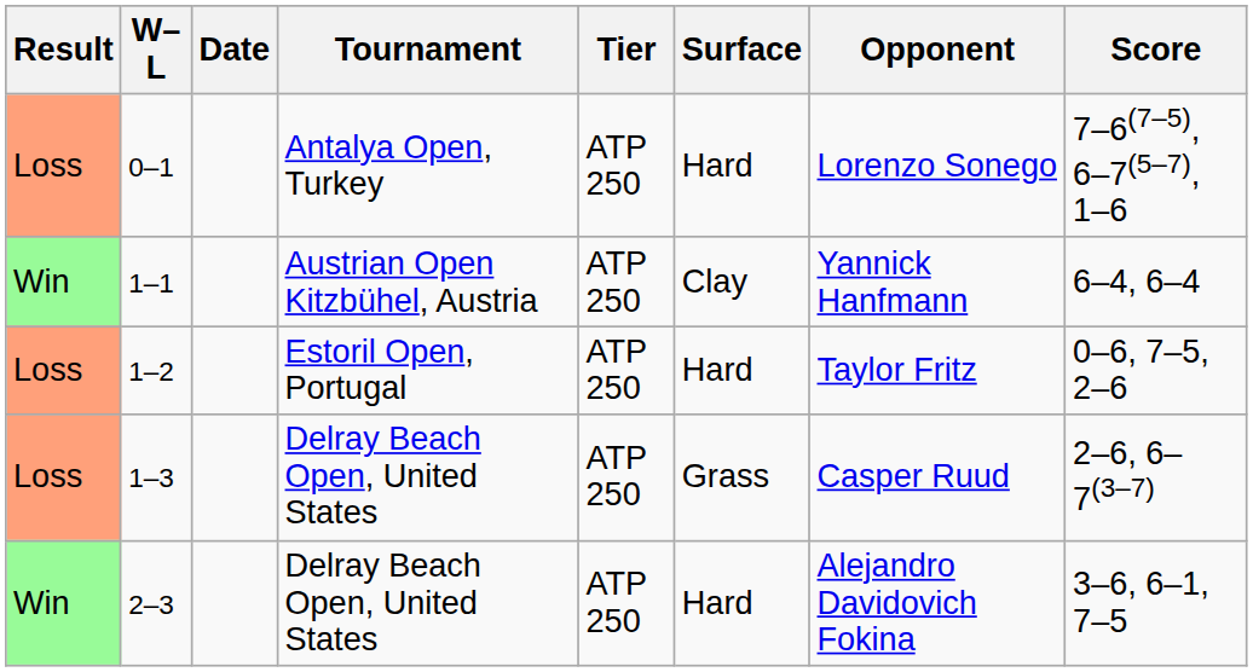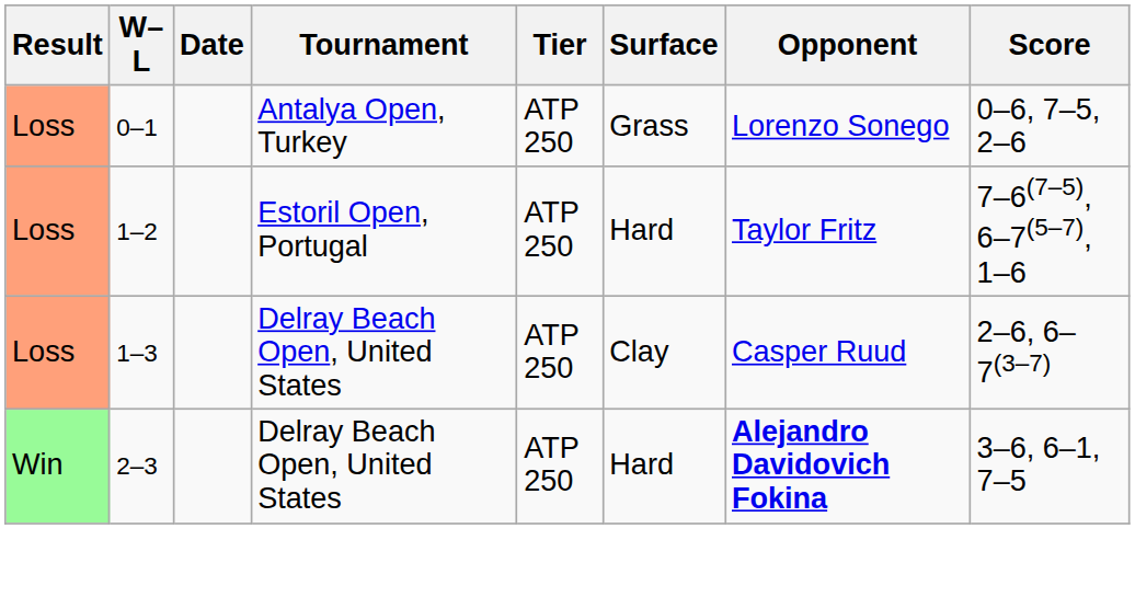0–1 | Surface: Hard -> Grass
0–1 | Score: 7–6(7–5), 6–7(5–7), 1–6 -> 0–6, 7–5, 2–6
- row: Win | 1–1 | Austrian Open Kitzbühel, Austria | ATP 250 | Clay | Yannick Hanfmann | 6–4, 6–4
1–2 | Score: 0–6, 7–5, 2–6 -> 7–6(7–5), 6–7(5–7), 1–6
1–3 | Surface: Grass -> Clay
2–3 | Opponent: normal -> bold
